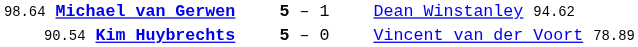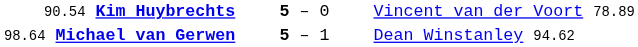rows swapped: 90.54 Kim Huybrechts <-> 98.64 Michael van Gerwen
